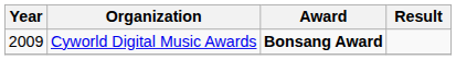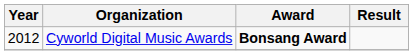Cyworld Digital Music Awards | Year: 2009 -> 2012
